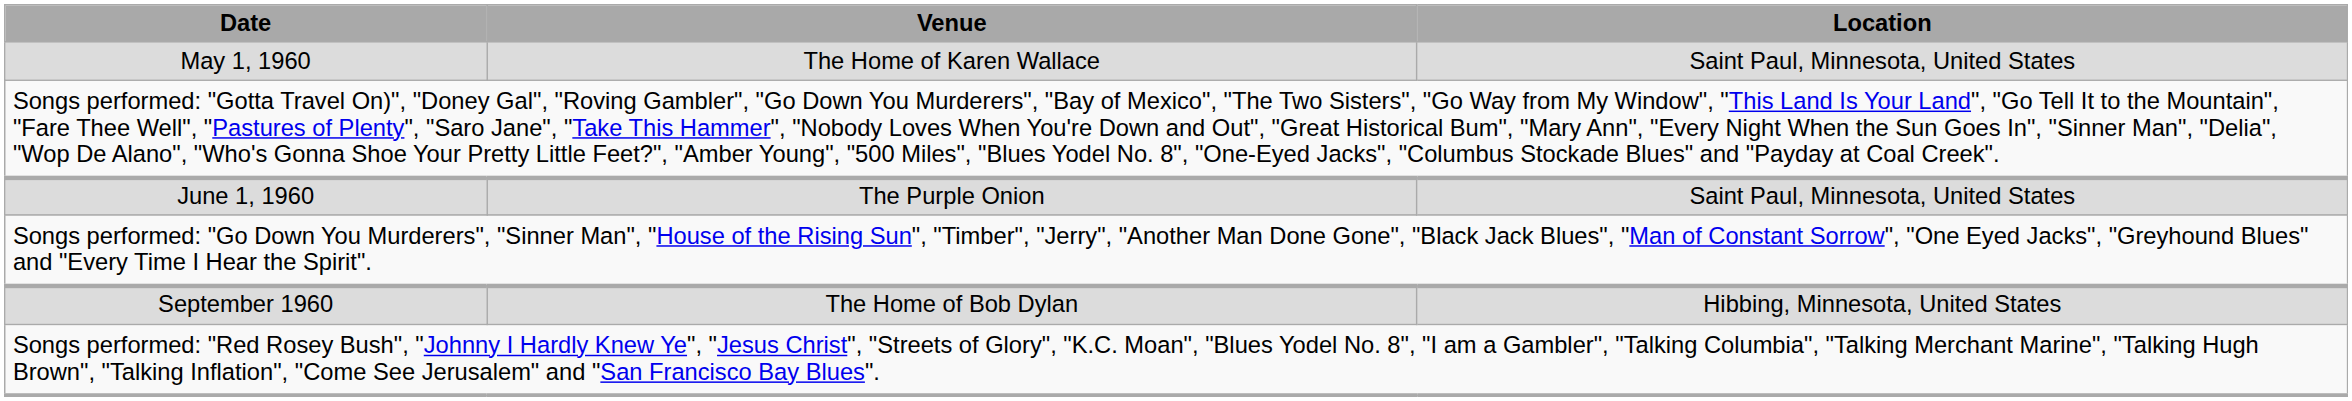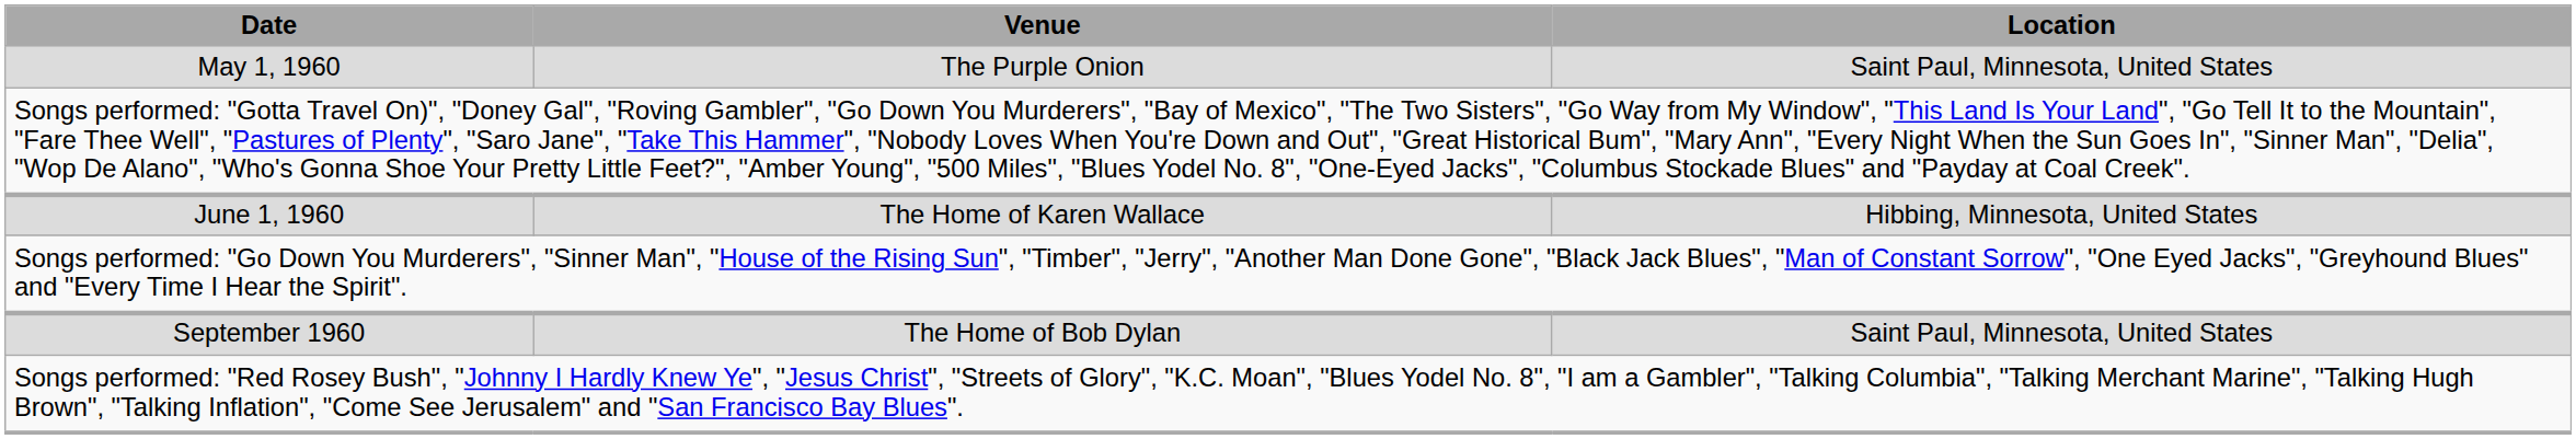May 1, 1960 | Venue: The Home of Karen Wallace -> The Purple Onion
June 1, 1960 | Venue: The Purple Onion -> The Home of Karen Wallace
June 1, 1960 | Location: Saint Paul, Minnesota, United States -> Hibbing, Minnesota, United States
September 1960 | Location: Hibbing, Minnesota, United States -> Saint Paul, Minnesota, United States
